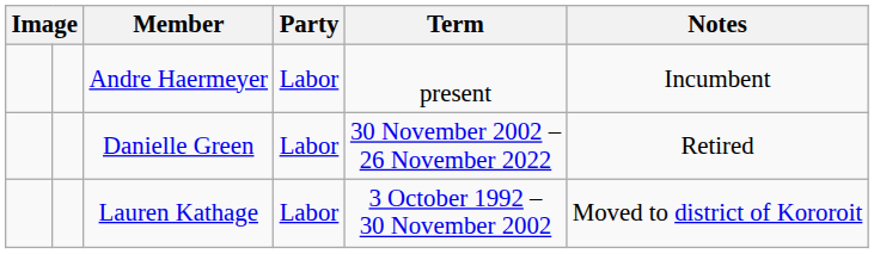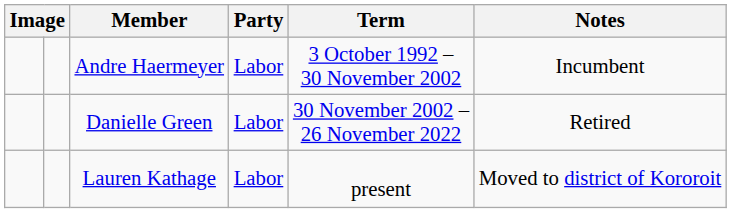Andre Haermeyer | Term: present -> 3 October 1992 – 30 November 2002
Lauren Kathage | Term: 3 October 1992 – 30 November 2002 -> present
